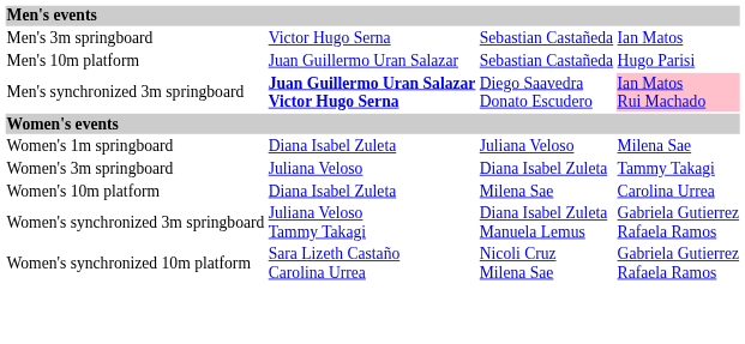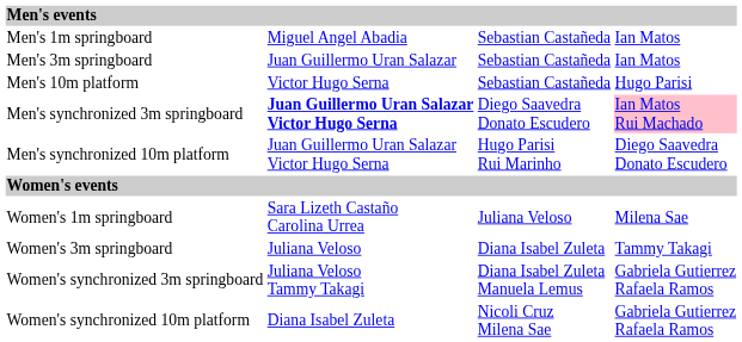+ row: Men's 1m springboard | Miguel Angel Abadia | Sebastian Castañeda | Ian Matos
Men's 3m springboard | column 2: Victor Hugo Serna -> Juan Guillermo Uran Salazar
Men's 10m platform | column 2: Juan Guillermo Uran Salazar -> Victor Hugo Serna
+ row: Men's synchronized 10m platform | Juan Guillermo Uran Salazar Victor Hugo Serna | Hugo Parisi Rui Marinho | Diego Saavedra Donato Escudero
Women's 1m springboard | column 2: Diana Isabel Zuleta -> Sara Lizeth Castaño Carolina Urrea
- row: Women's 10m platform | Diana Isabel Zuleta | Milena Sae | Carolina Urrea
Women's synchronized 10m platform | column 2: Sara Lizeth Castaño Carolina Urrea -> Diana Isabel Zuleta
